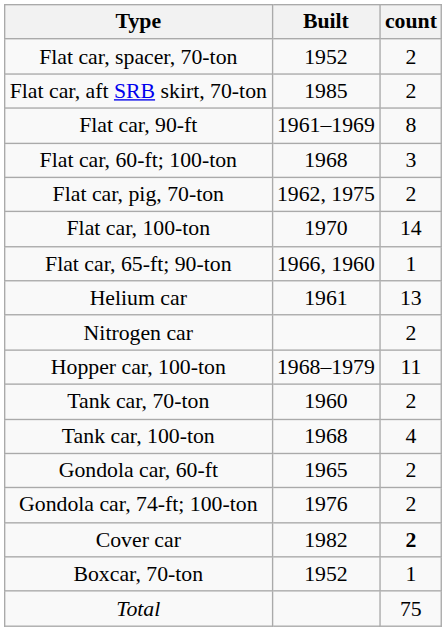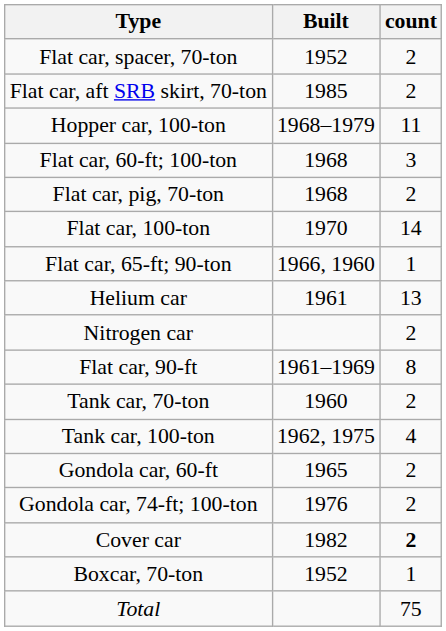rows swapped: Flat car, 90-ft <-> Hopper car, 100-ton
Flat car, pig, 70-ton | Built: 1962, 1975 -> 1968
Tank car, 100-ton | Built: 1968 -> 1962, 1975
